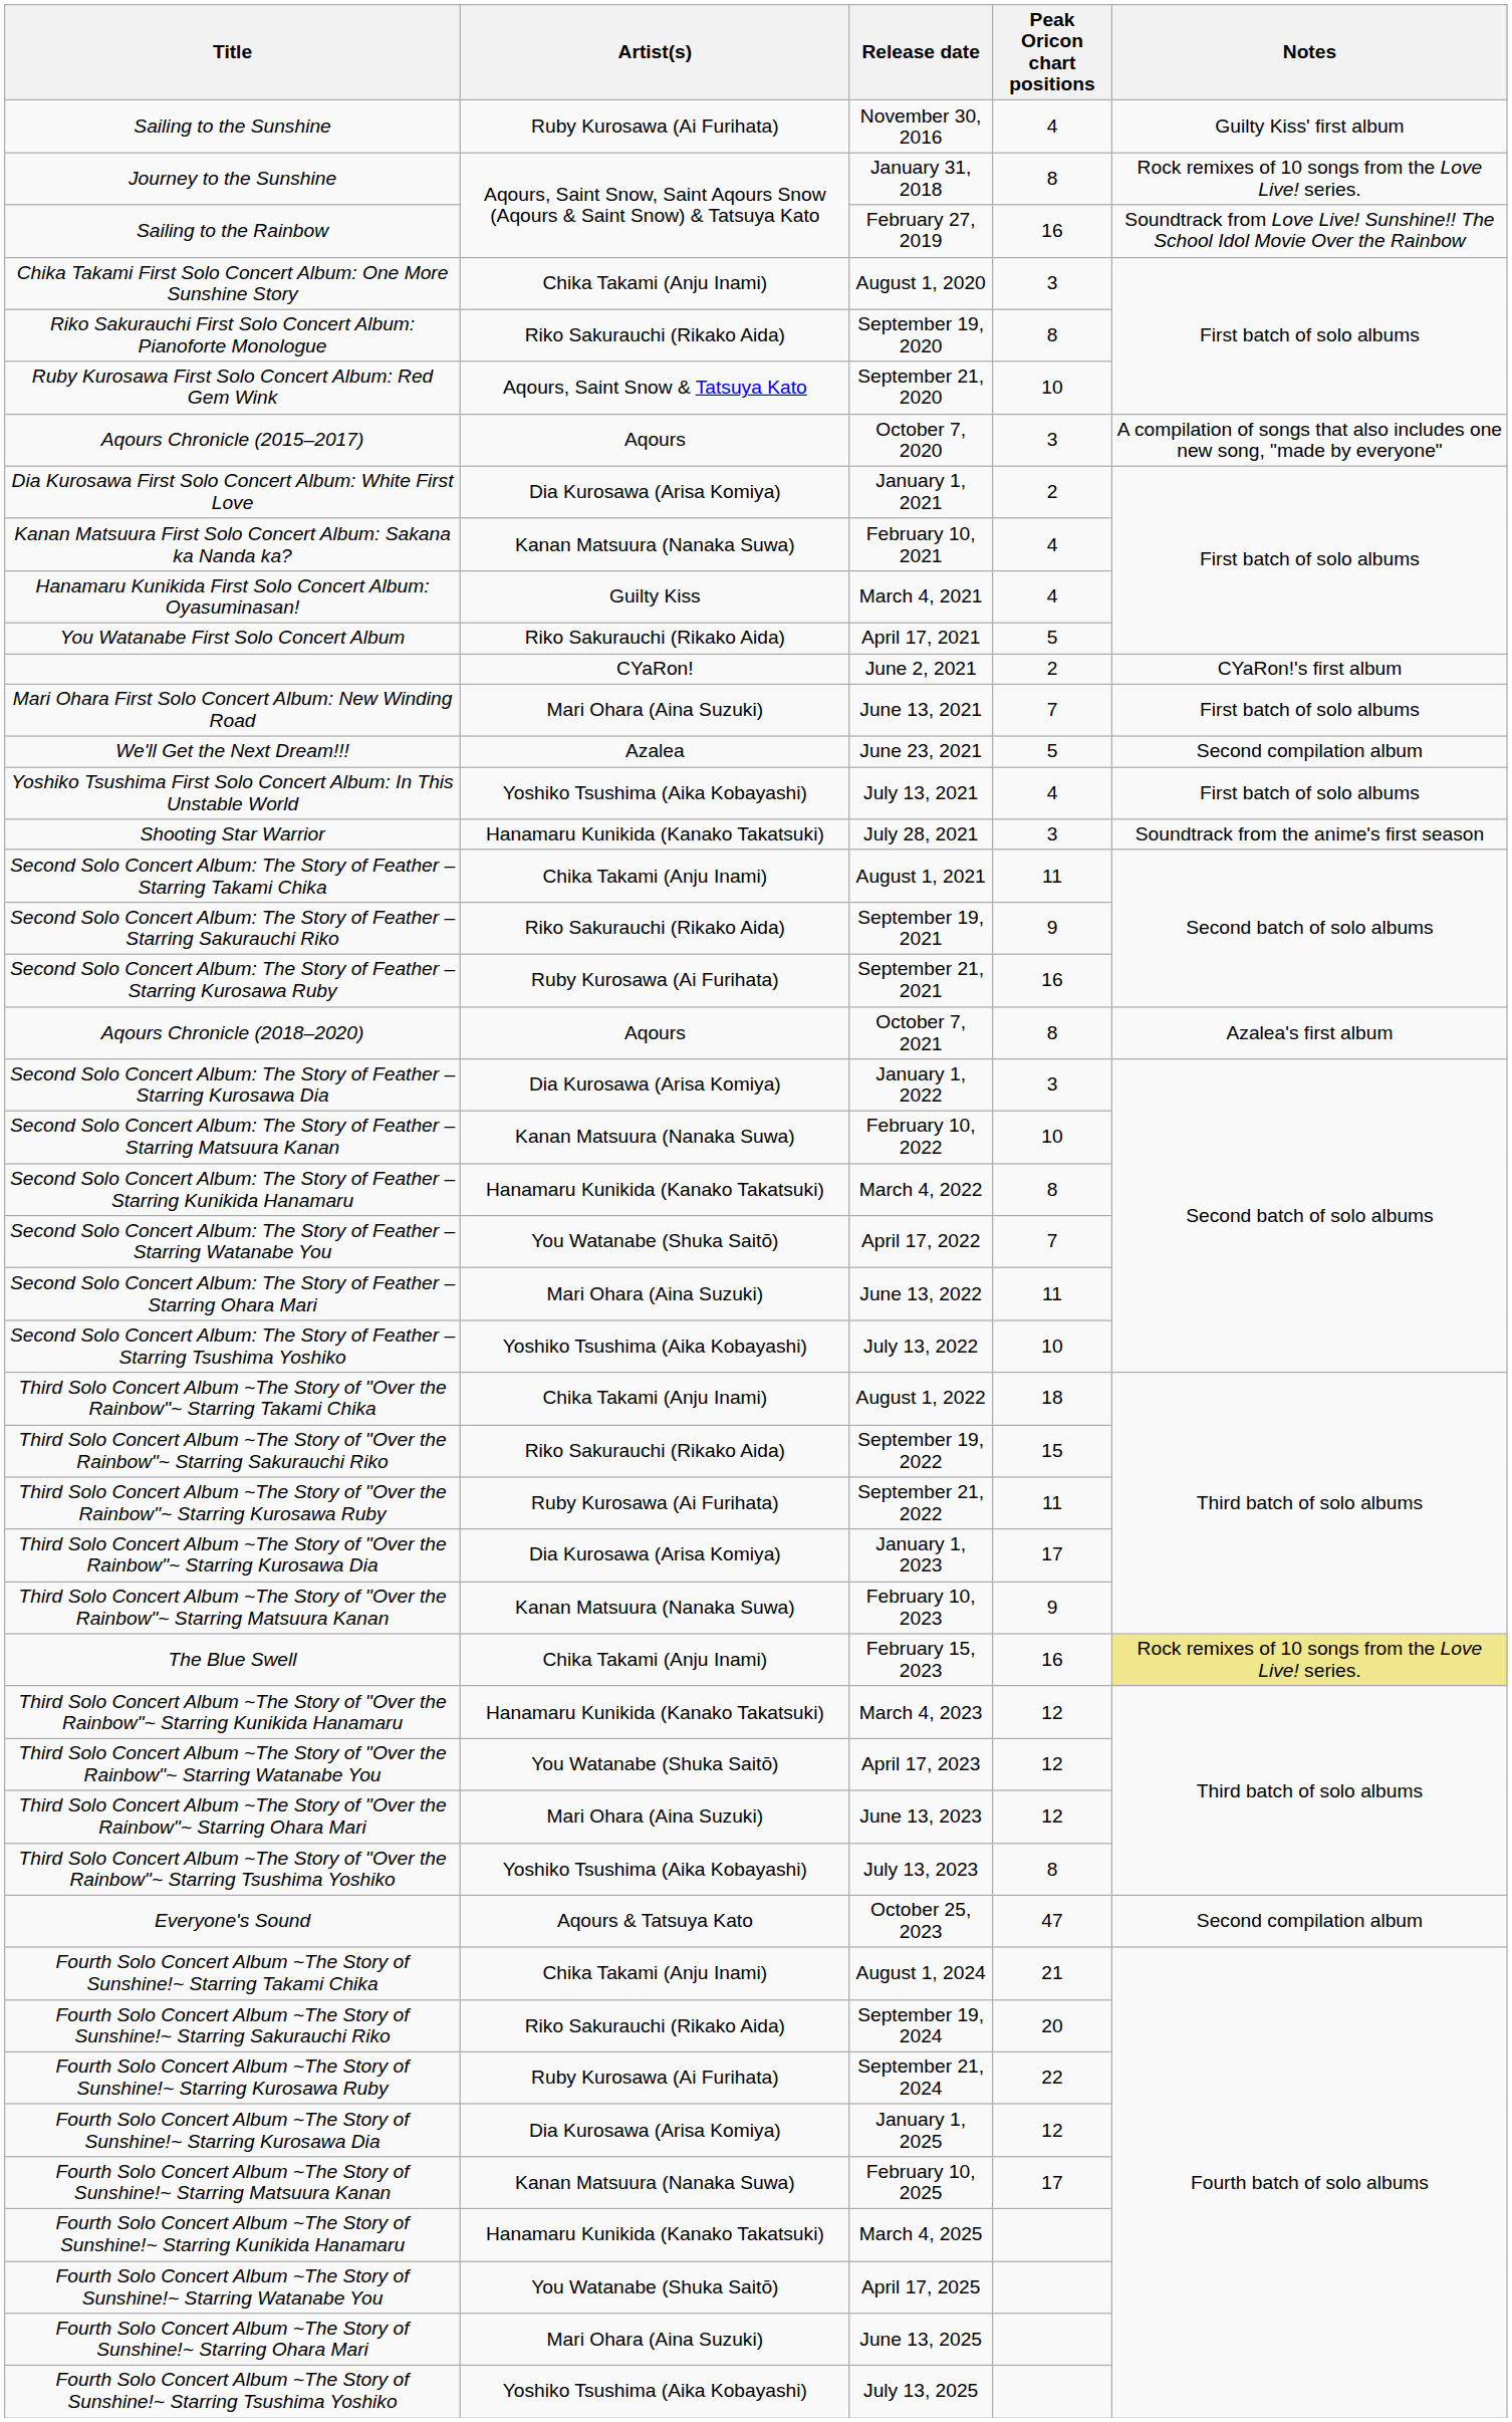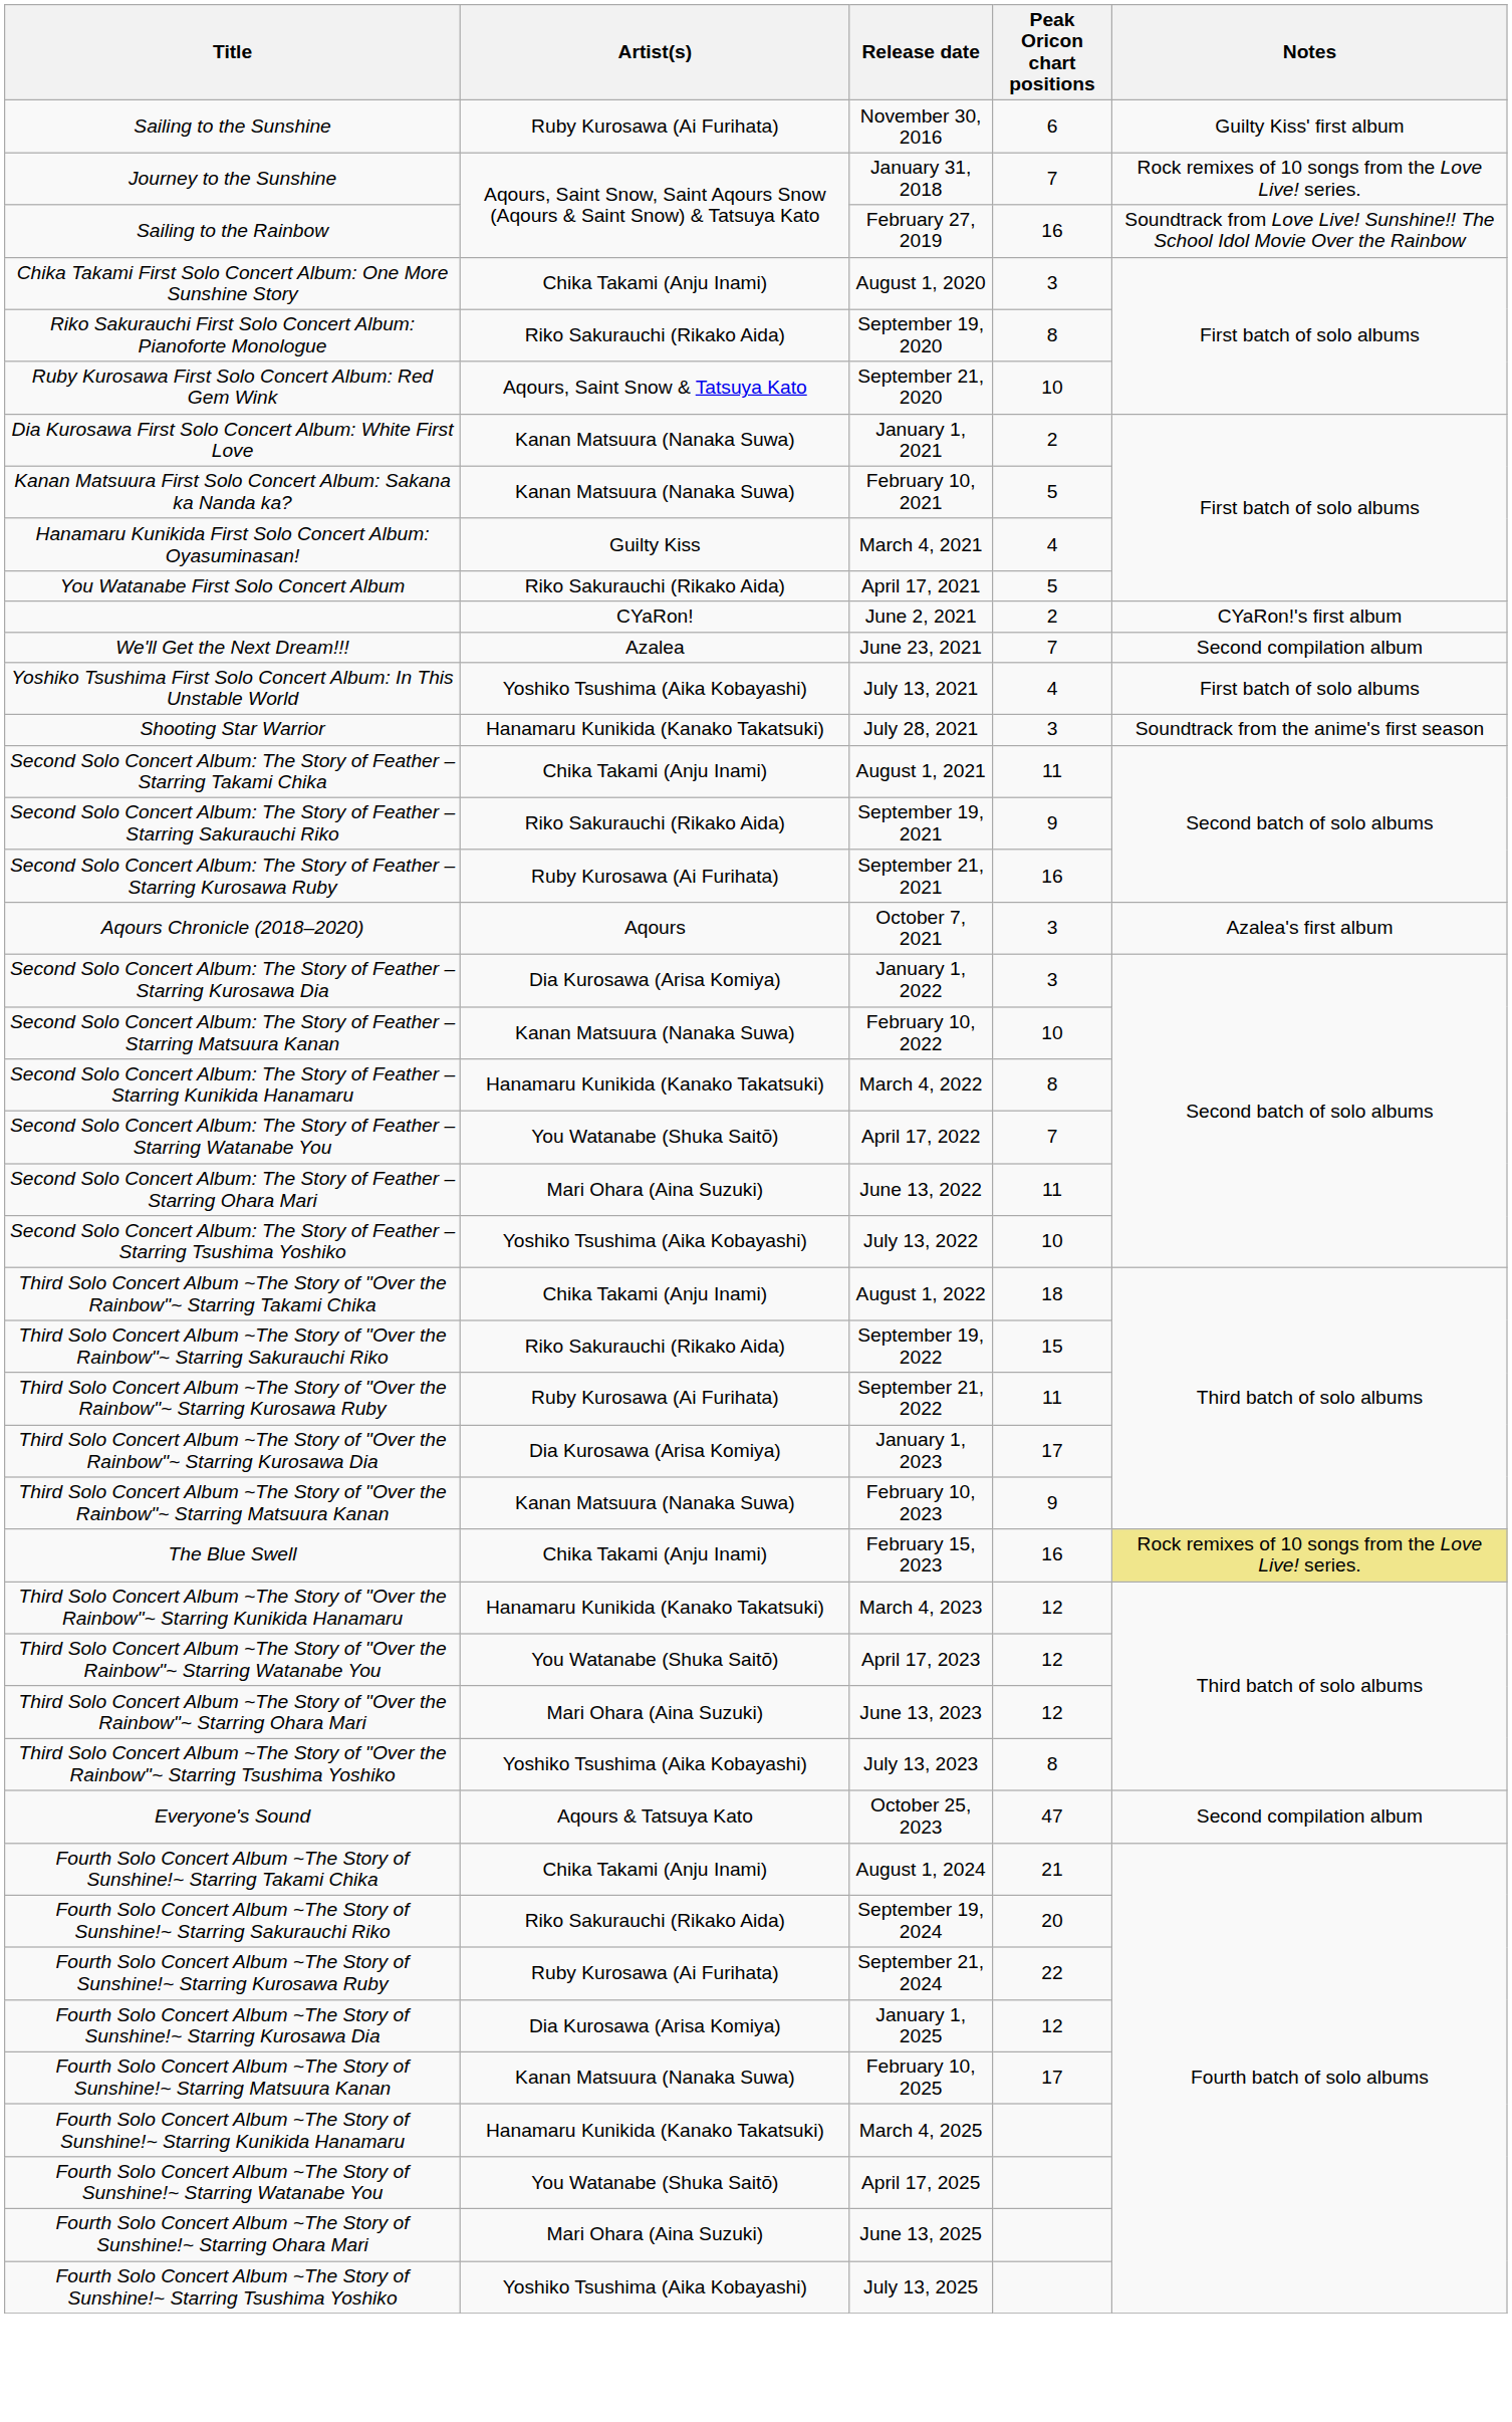Sailing to the Sunshine | Peak Oricon chart positions: 4 -> 6
Journey to the Sunshine | Peak Oricon chart positions: 8 -> 7
- row: Aqours Chronicle (2015–2017) | Aqours | October 7, 2020 | 3 | A compilation of songs that also includes one new song, "made by everyone"
Dia Kurosawa First Solo Concert Album: White First Love | Artist(s): Dia Kurosawa (Arisa Komiya) -> Kanan Matsuura (Nanaka Suwa)
Kanan Matsuura First Solo Concert Album: Sakana ka Nanda ka? | Peak Oricon chart positions: 4 -> 5
- row: Mari Ohara First Solo Concert Album: New Winding Road | Mari Ohara (Aina Suzuki) | June 13, 2021 | 7 | First batch of solo albums
We'll Get the Next Dream!!! | Peak Oricon chart positions: 5 -> 7
Aqours Chronicle (2018–2020) | Peak Oricon chart positions: 8 -> 3
